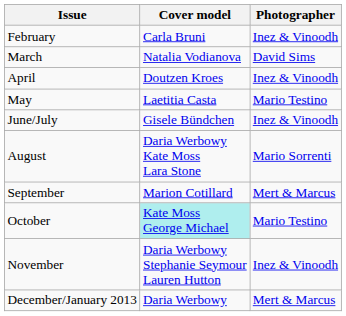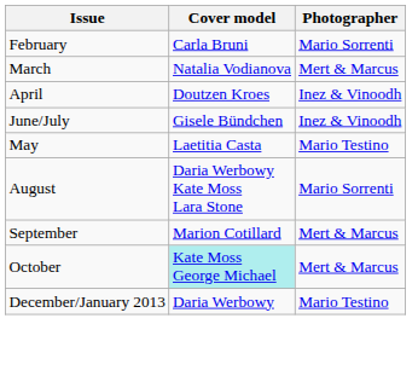February | Photographer: Inez & Vinoodh -> Mario Sorrenti
March | Photographer: David Sims -> Mert & Marcus
rows swapped: May <-> June/July
October | Photographer: Mario Testino -> Mert & Marcus
- row: November | Daria Werbowy Stephanie Seymour Lauren Hutton | Inez & Vinoodh
December/January 2013 | Photographer: Mert & Marcus -> Mario Testino
